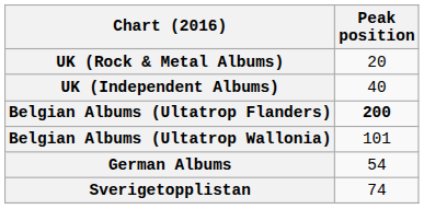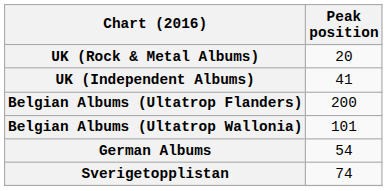UK (Independent Albums) | Peak position: 40 -> 41
Belgian Albums (Ultatrop Flanders) | Peak position: bold -> normal
